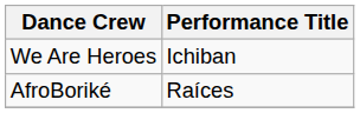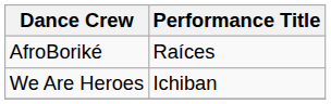rows swapped: AfroBoriké <-> We Are Heroes
